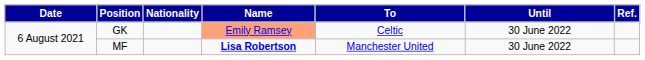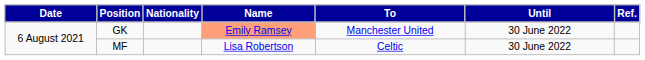GK | To: Celtic -> Manchester United
MF | Name: bold -> normal
MF | To: Manchester United -> Celtic
